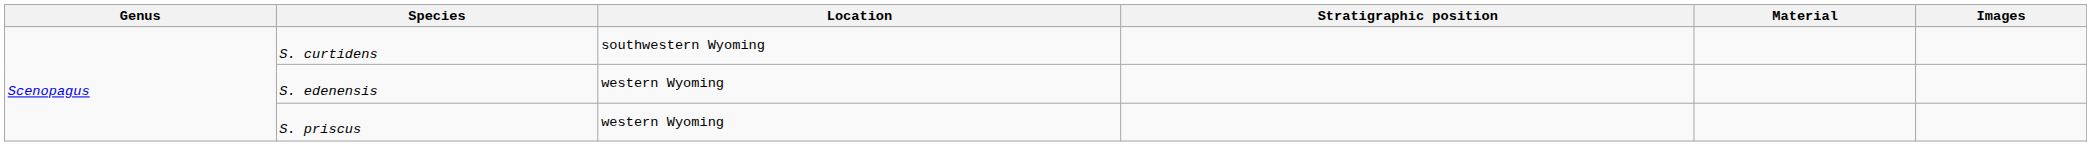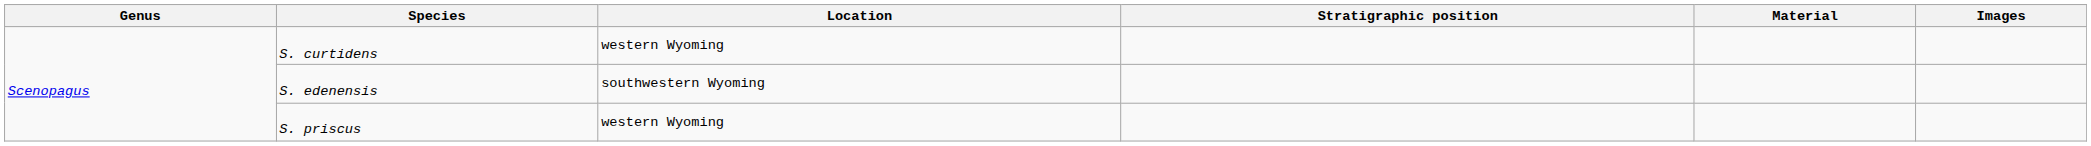S. curtidens | Location: southwestern Wyoming -> western Wyoming
S. edenensis | Location: western Wyoming -> southwestern Wyoming
